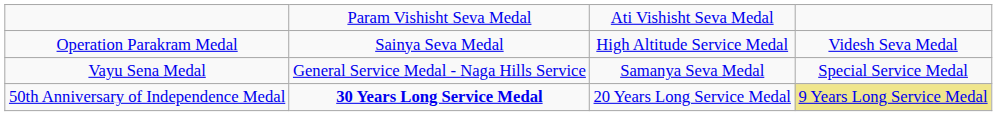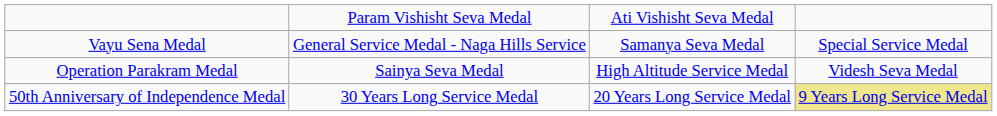rows swapped: Vayu Sena Medal <-> Operation Parakram Medal
50th Anniversary of Independence Medal | column 2: bold -> normal
